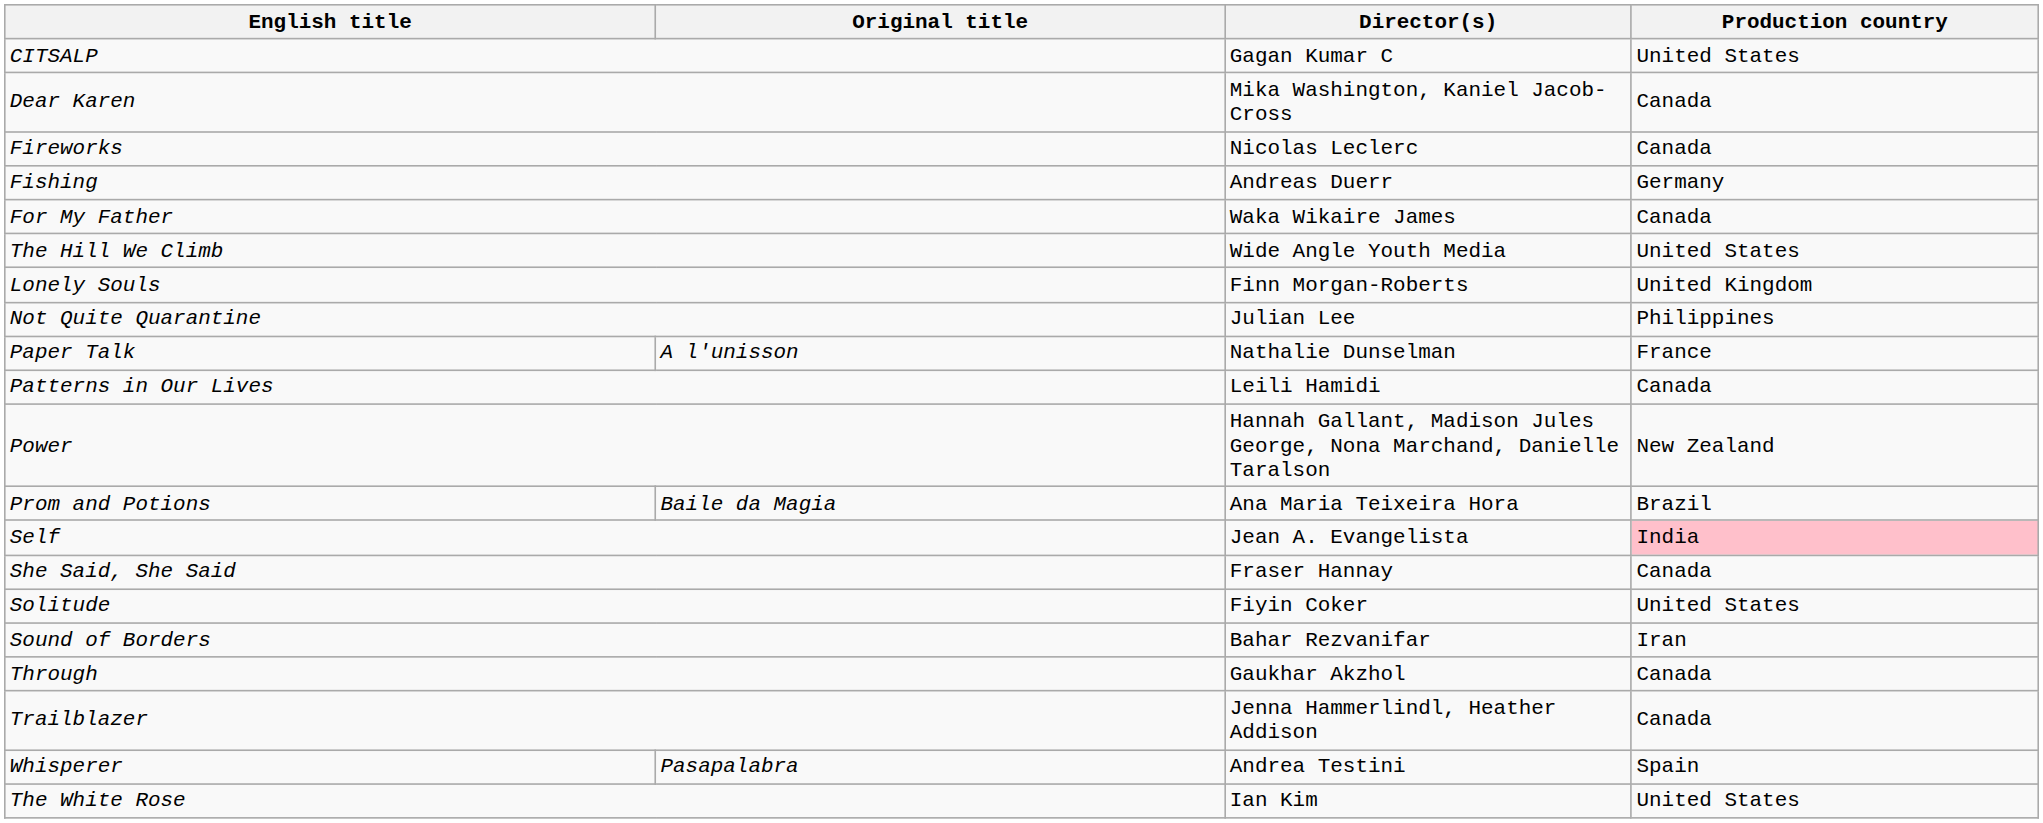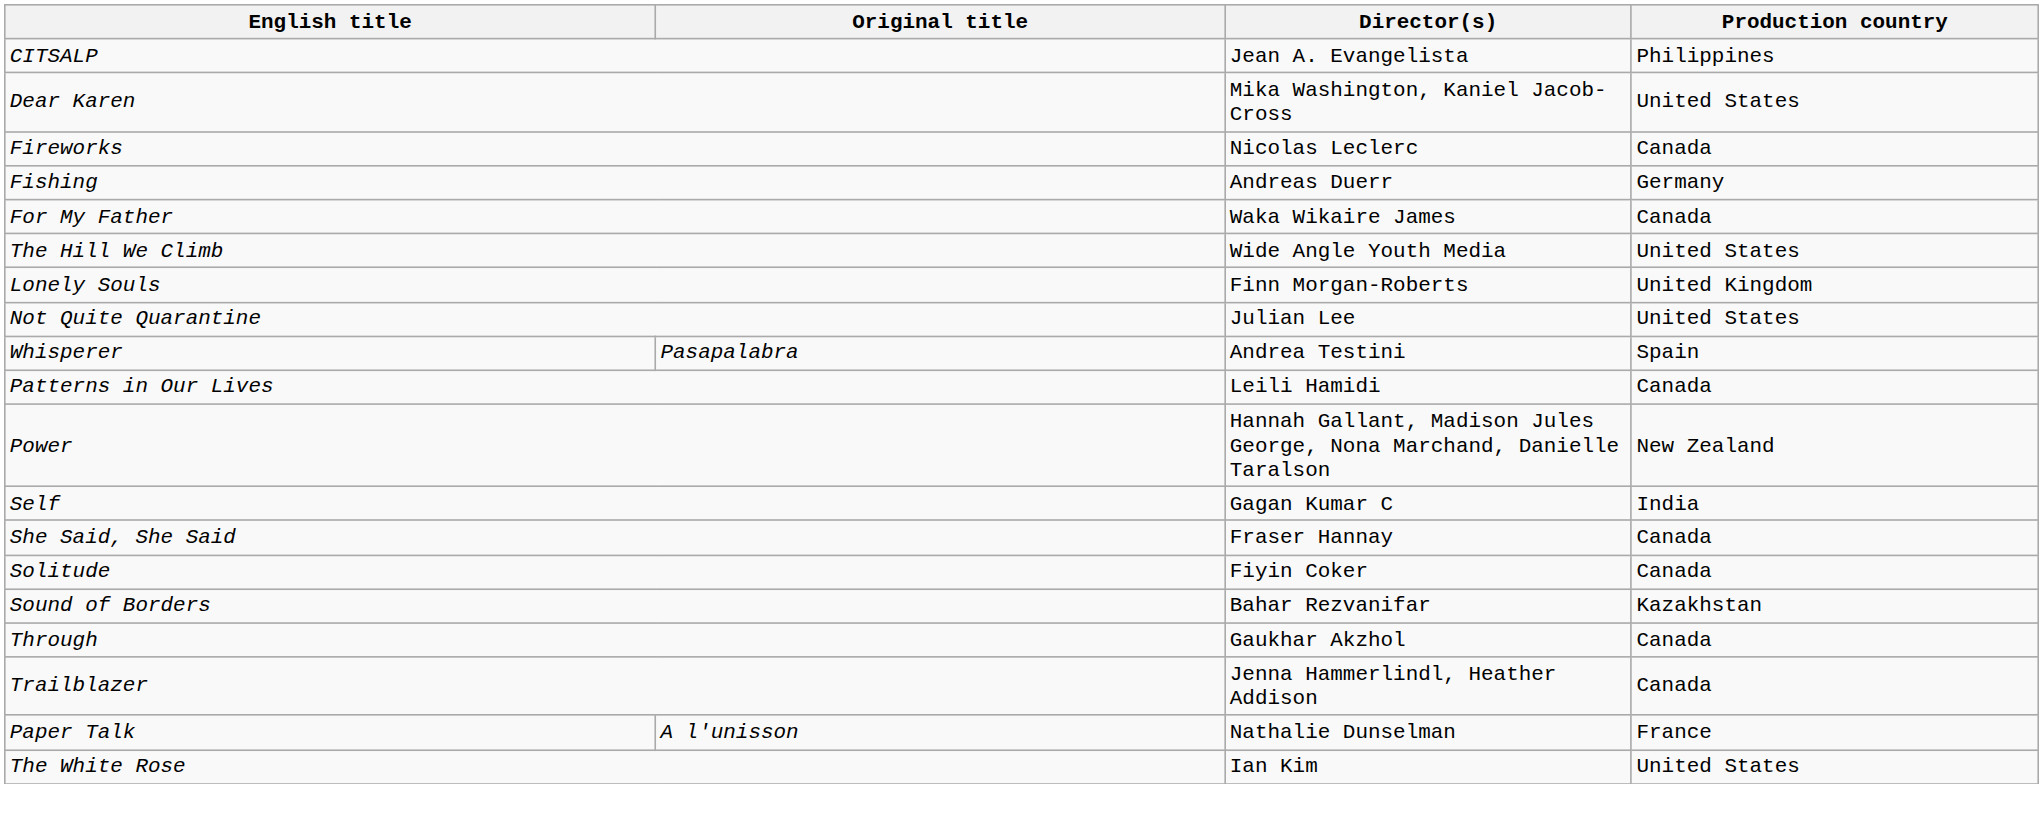CITSALP | Director(s): Gagan Kumar C -> Jean A. Evangelista
CITSALP | Production country: United States -> Philippines
Dear Karen | Production country: Canada -> United States
Not Quite Quarantine | Production country: Philippines -> United States
rows swapped: Paper Talk <-> Whisperer
- row: Prom and Potions | Baile da Magia | Ana Maria Teixeira Hora | Brazil
Self | Director(s): Jean A. Evangelista -> Gagan Kumar C
Self | Production country: pink background -> no background
Solitude | Production country: United States -> Canada
Sound of Borders | Production country: Iran -> Kazakhstan
